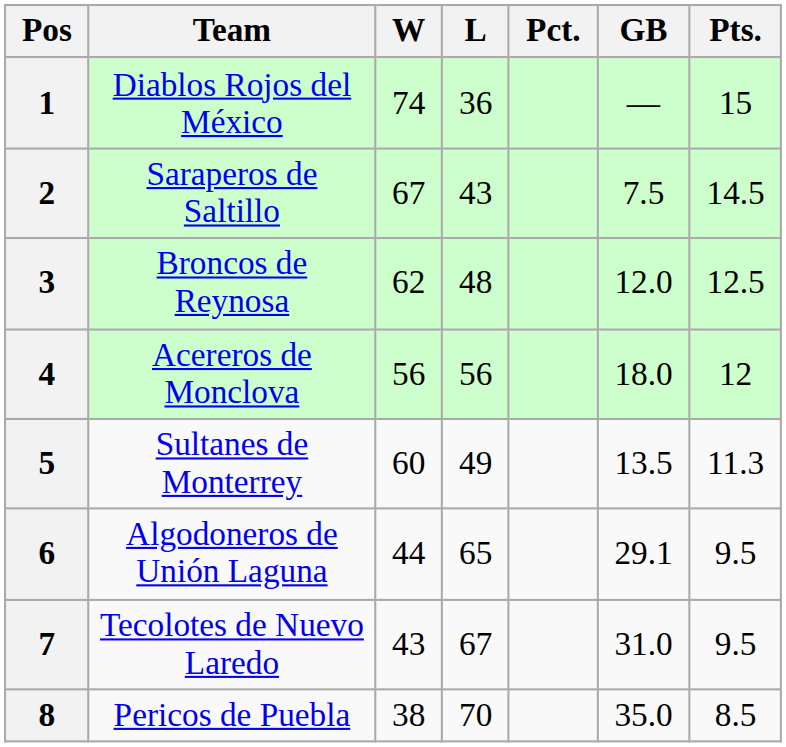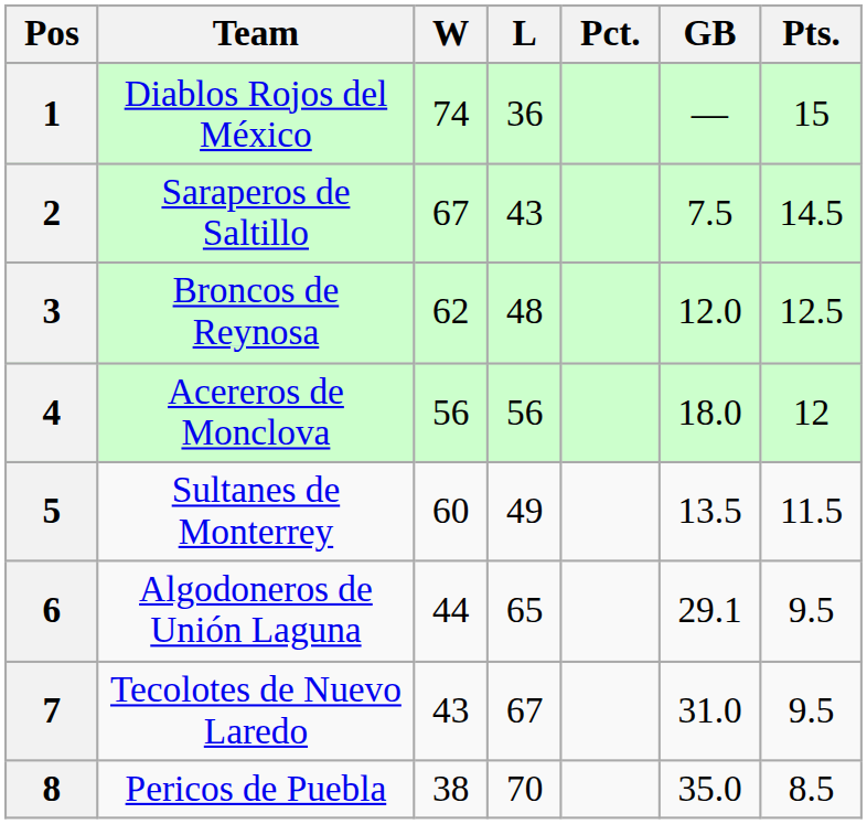5 | Pts.: 11.3 -> 11.5
